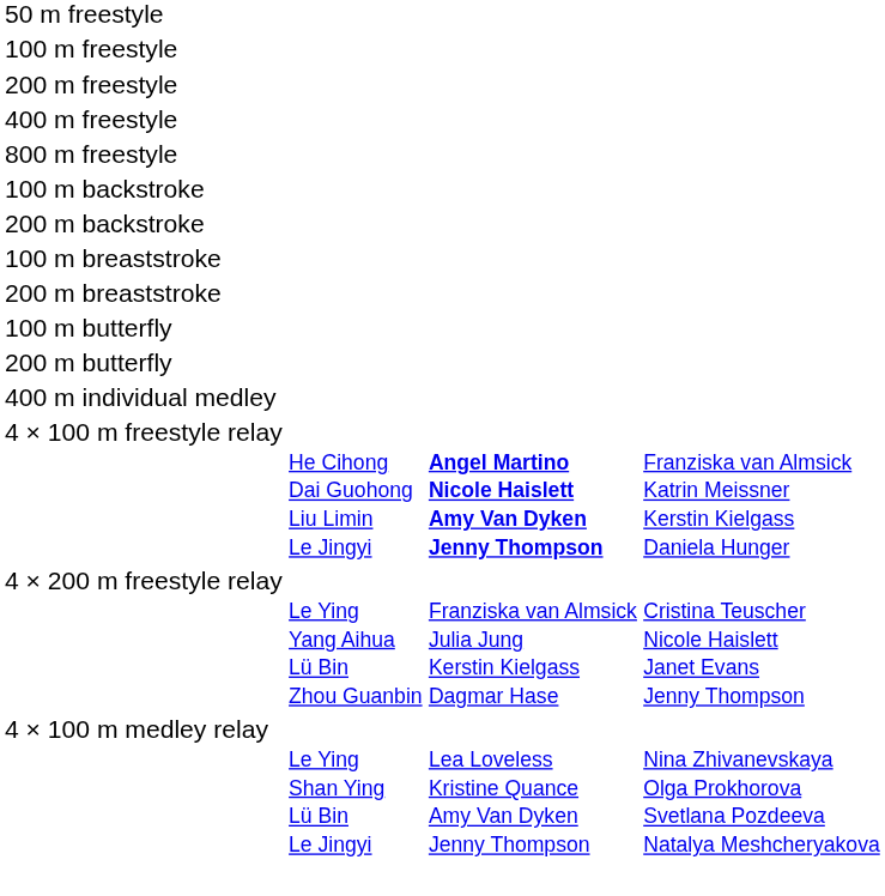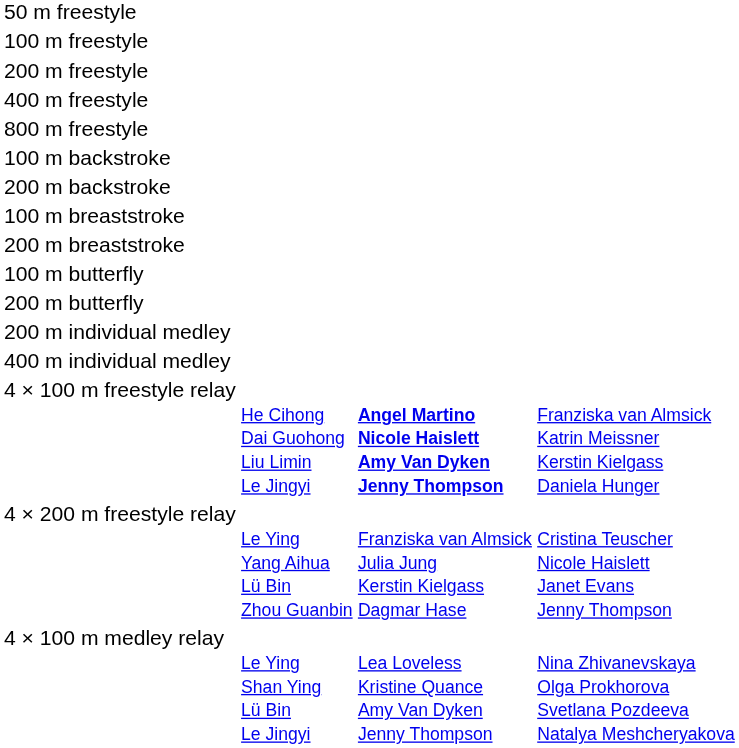+ row: 200 m individual medley
